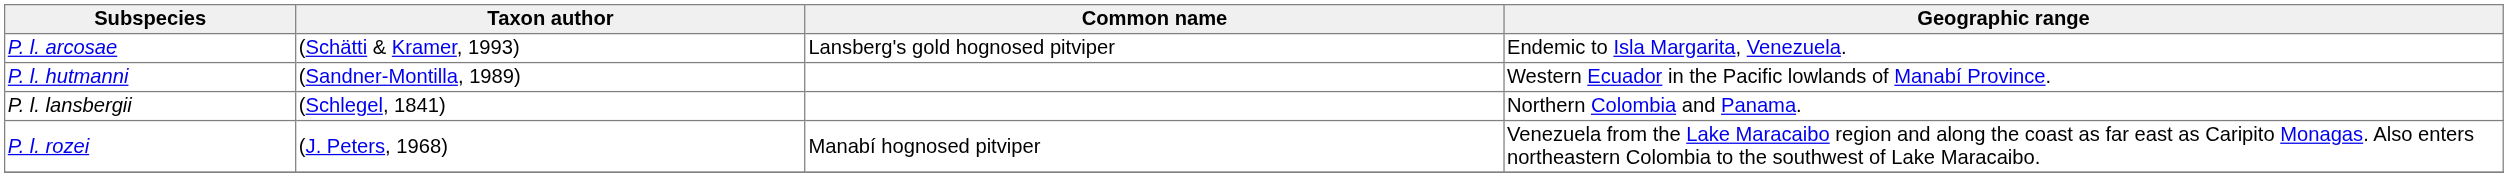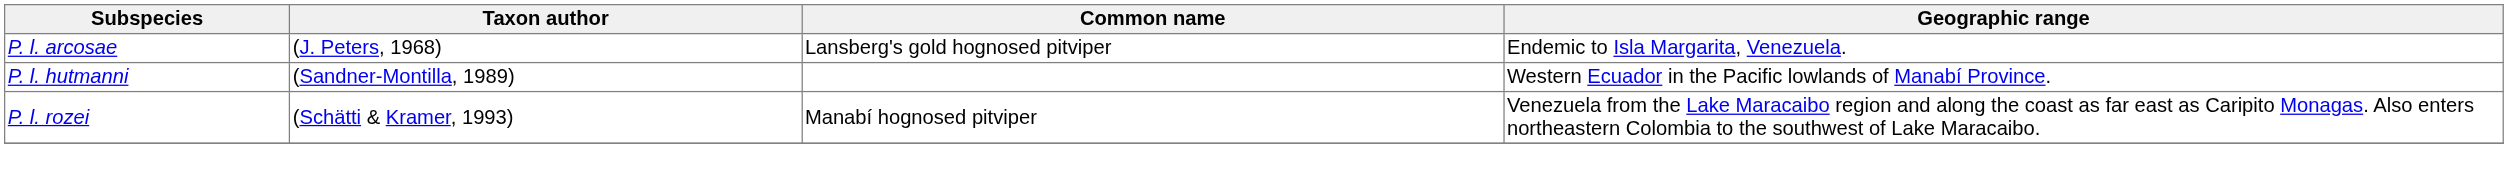P. l. arcosae | Taxon author: (Schätti & Kramer, 1993) -> (J. Peters, 1968)
- row: P. l. lansbergii | (Schlegel, 1841) | Northern Colombia and Panama.
P. l. rozei | Taxon author: (J. Peters, 1968) -> (Schätti & Kramer, 1993)
